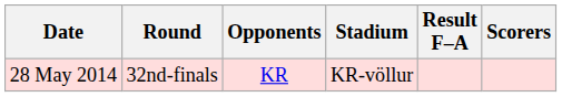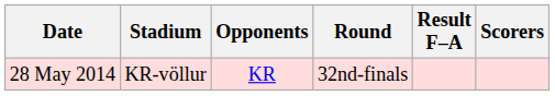columns swapped: Round <-> Stadium
